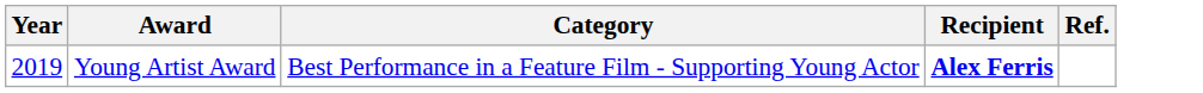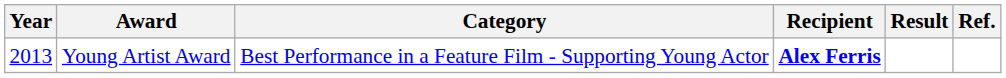+ column: Result
Young Artist Award | Year: 2019 -> 2013
